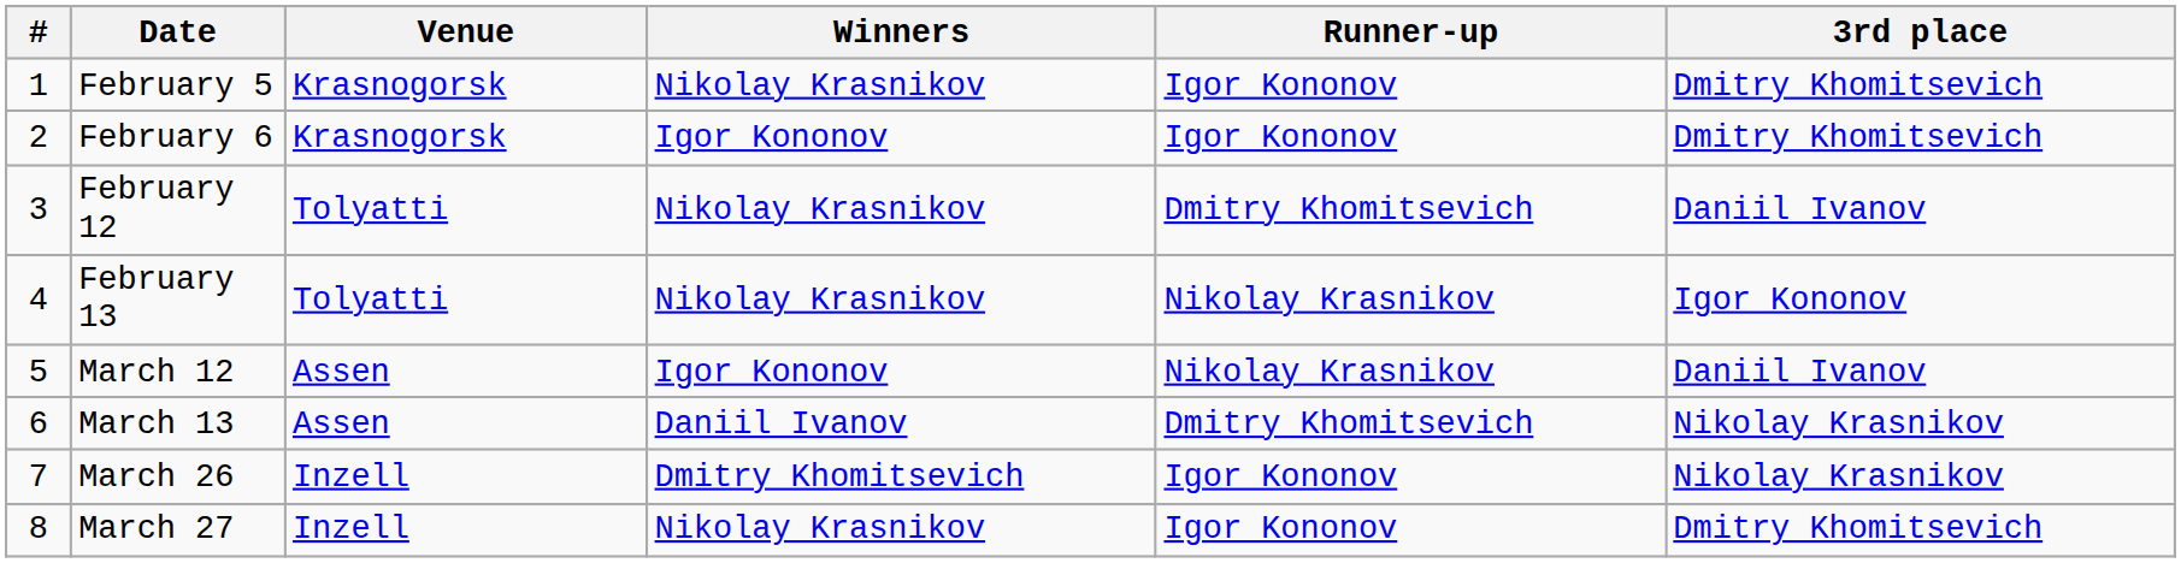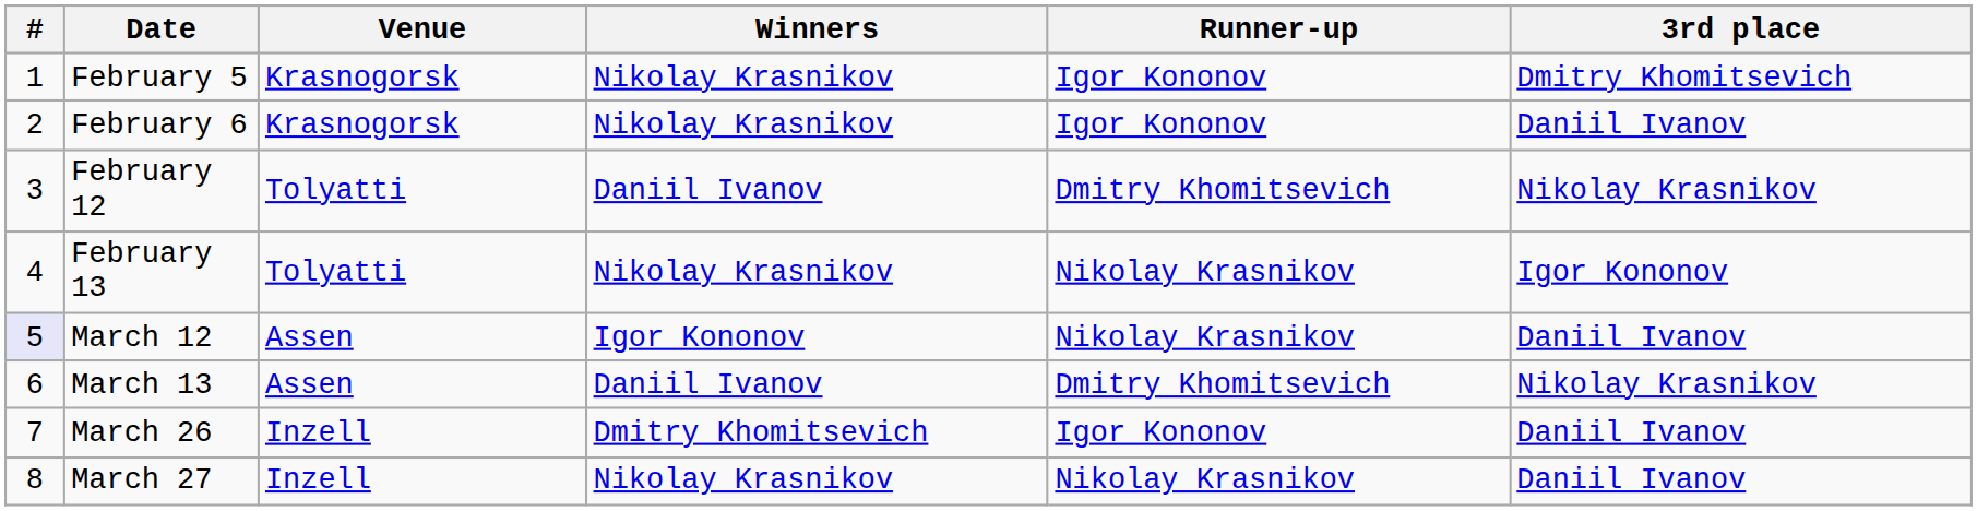February 6 | Winners: Igor Kononov -> Nikolay Krasnikov
February 6 | 3rd place: Dmitry Khomitsevich -> Daniil Ivanov
February 12 | Winners: Nikolay Krasnikov -> Daniil Ivanov
February 12 | 3rd place: Daniil Ivanov -> Nikolay Krasnikov
March 12 | #: no background -> lavender background
March 26 | 3rd place: Nikolay Krasnikov -> Daniil Ivanov
March 27 | Runner-up: Igor Kononov -> Nikolay Krasnikov
March 27 | 3rd place: Dmitry Khomitsevich -> Daniil Ivanov
